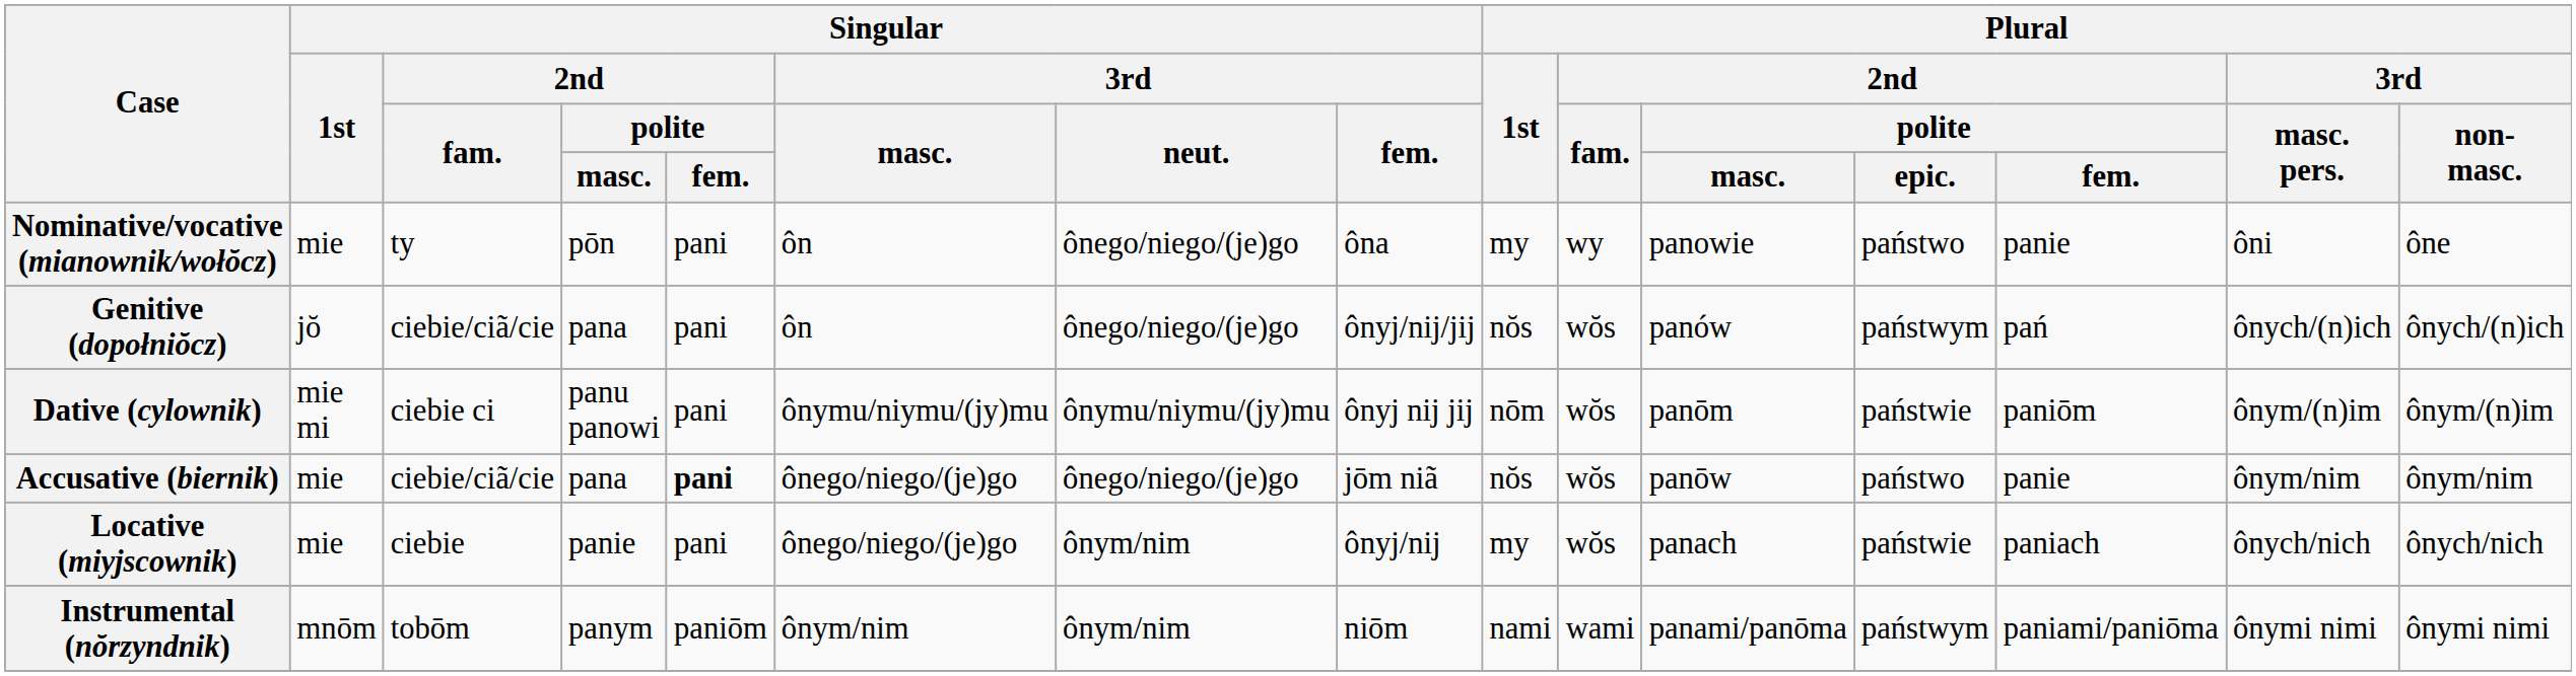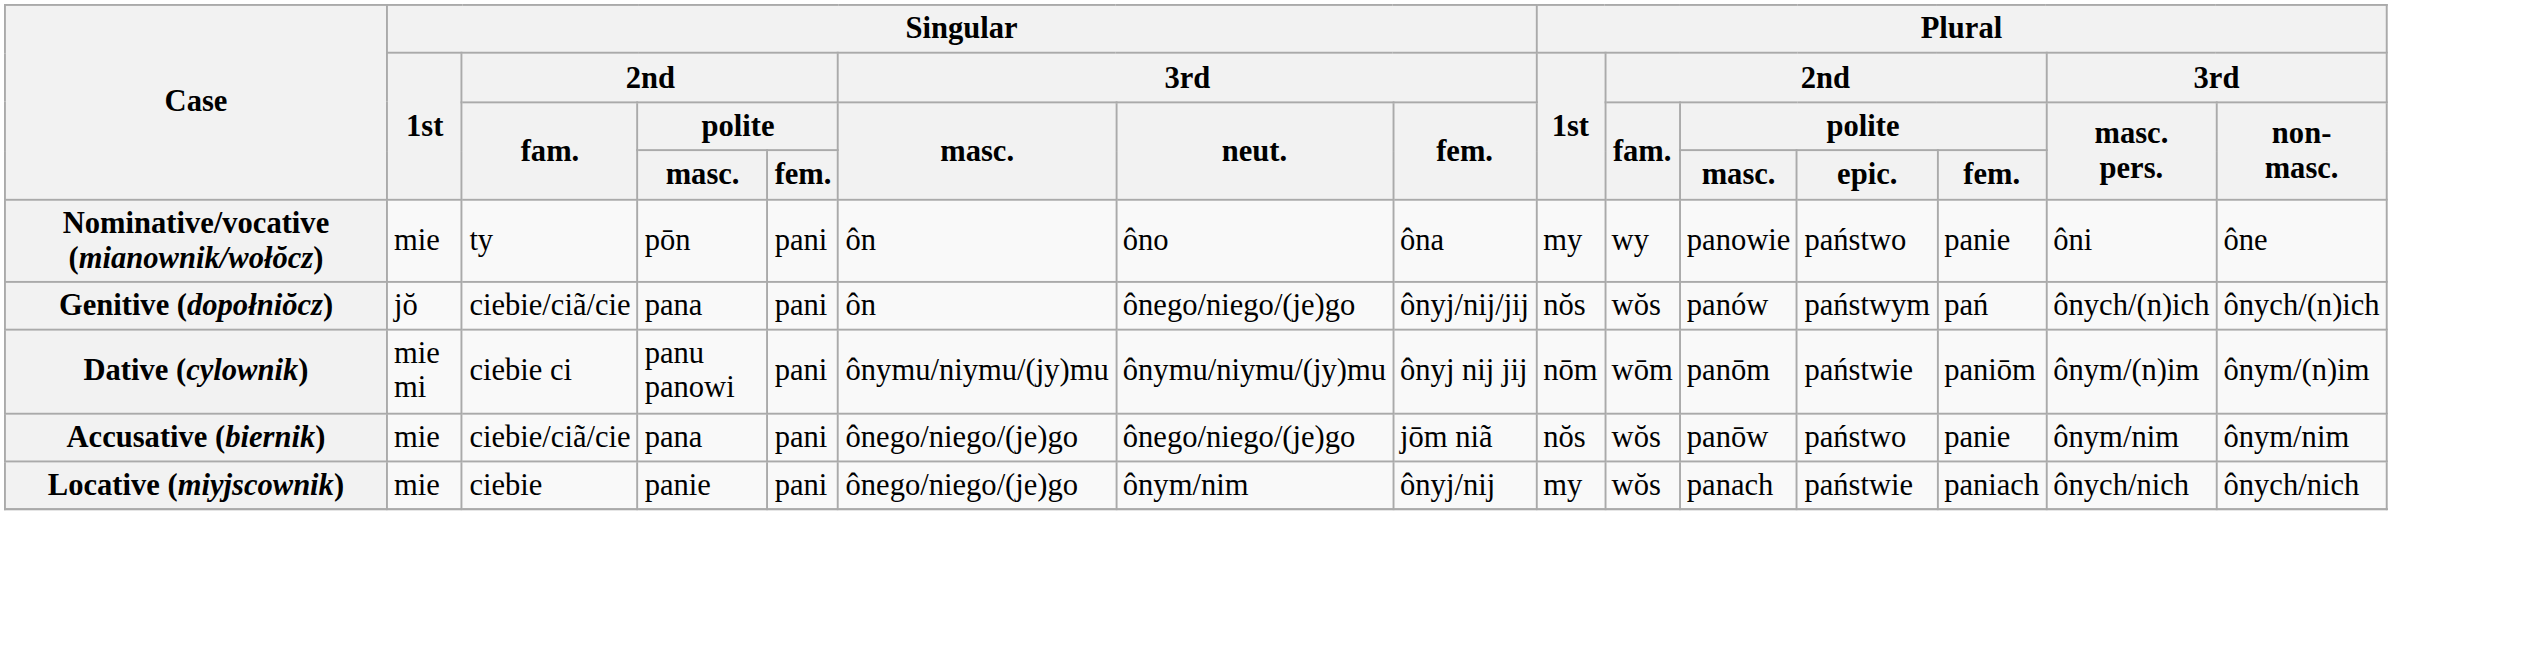Nominative/vocative (mianownik/wołŏcz) | Singular / 3rd / neut.: ônego/niego/(je)go -> ôno
Dative (cylownik) | Plural / 2nd / fam.: wŏs -> wōm
Accusative (biernik) | Singular / 2nd / polite / fem.: bold -> normal
- row: Instrumental (nŏrzyndnik) | mnōm | tobōm | panym | paniōm | ônym/nim | ônym/nim | niōm | nami | wami | panami/panōma | państwym | paniami/paniōma | ônymi nimi | ônymi nimi
